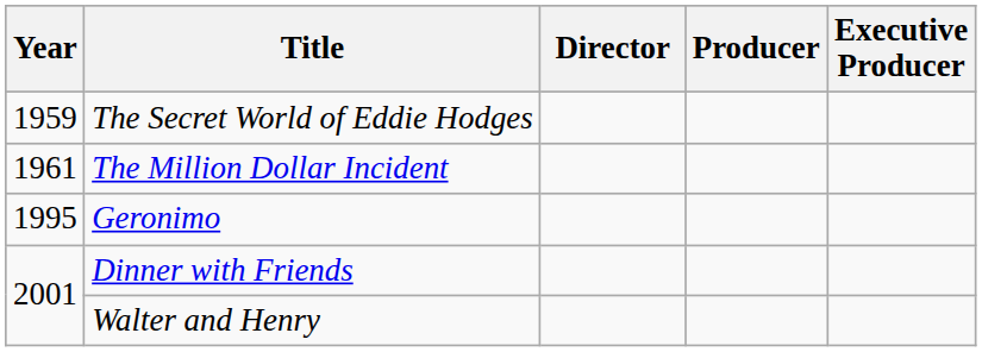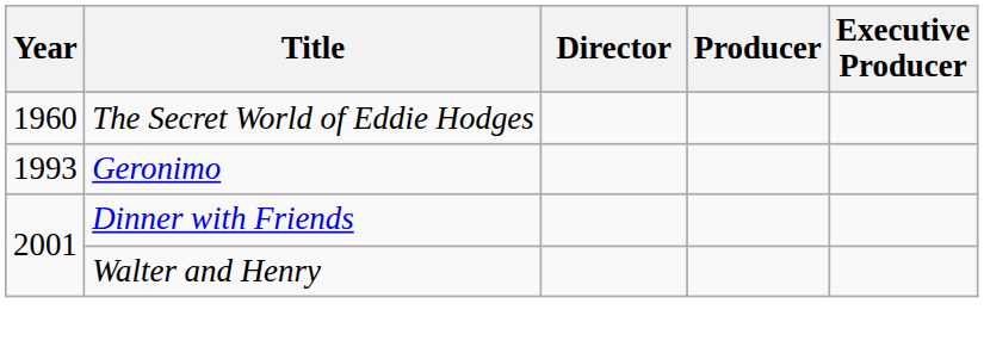The Secret World of Eddie Hodges | Year: 1959 -> 1960
- row: 1961 | The Million Dollar Incident
Geronimo | Year: 1995 -> 1993
